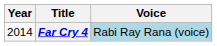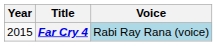Far Cry 4 | Year: 2014 -> 2015
